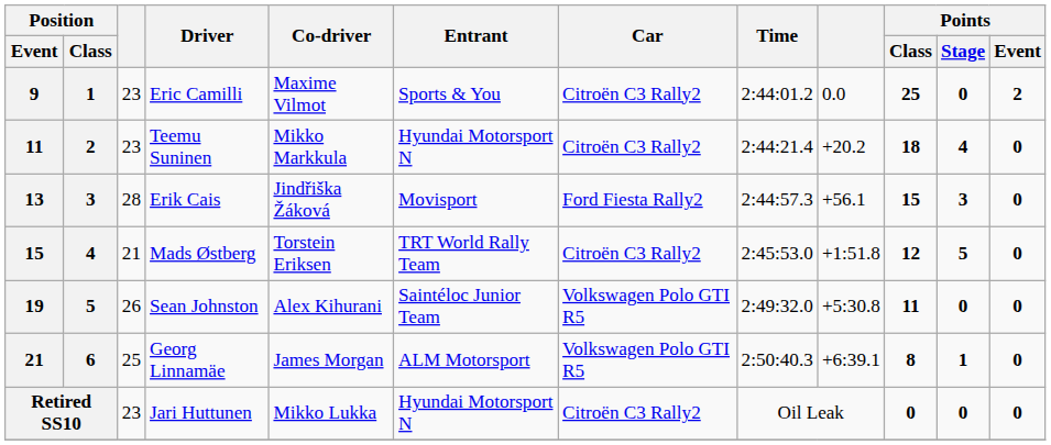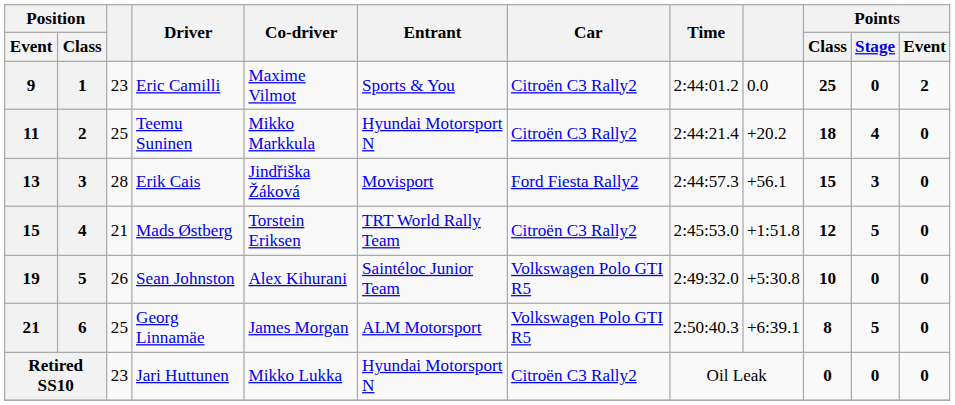Teemu Suninen | column 3: 23 -> 25
Sean Johnston | Points / Class: 11 -> 10
Georg Linnamäe | Points / Stage: 1 -> 5
